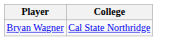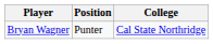+ column: Position | Punter
